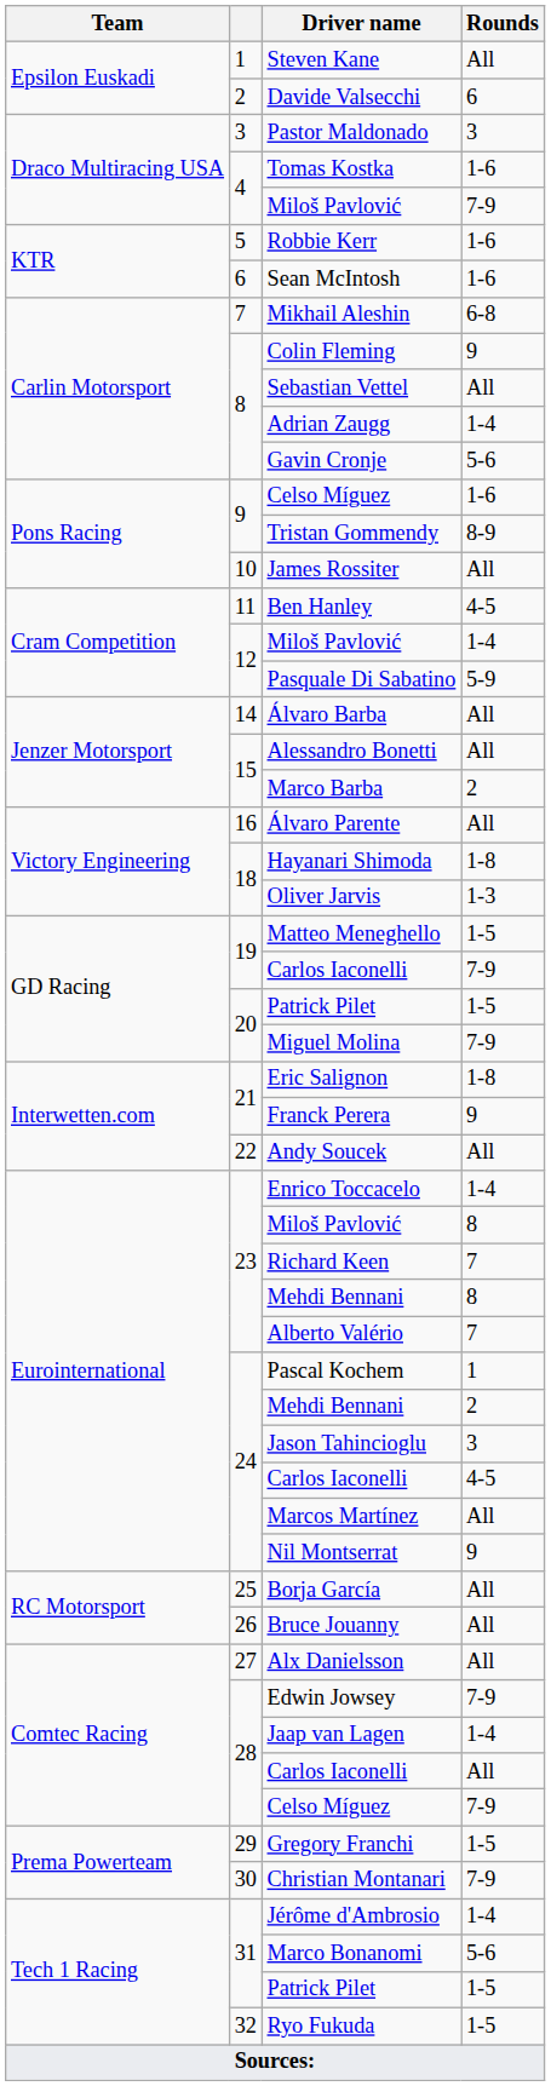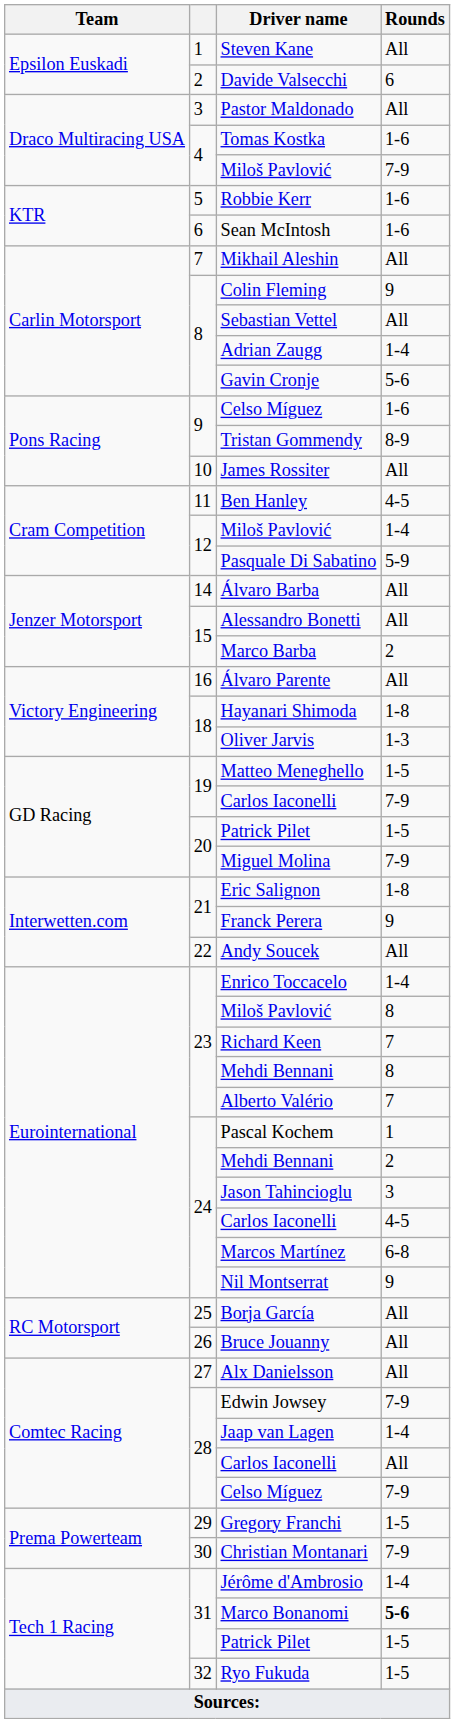Pastor Maldonado | Rounds: 3 -> All
Mikhail Aleshin | Rounds: 6-8 -> All
Marcos Martínez | Rounds: All -> 6-8
Marco Bonanomi | Rounds: normal -> bold
